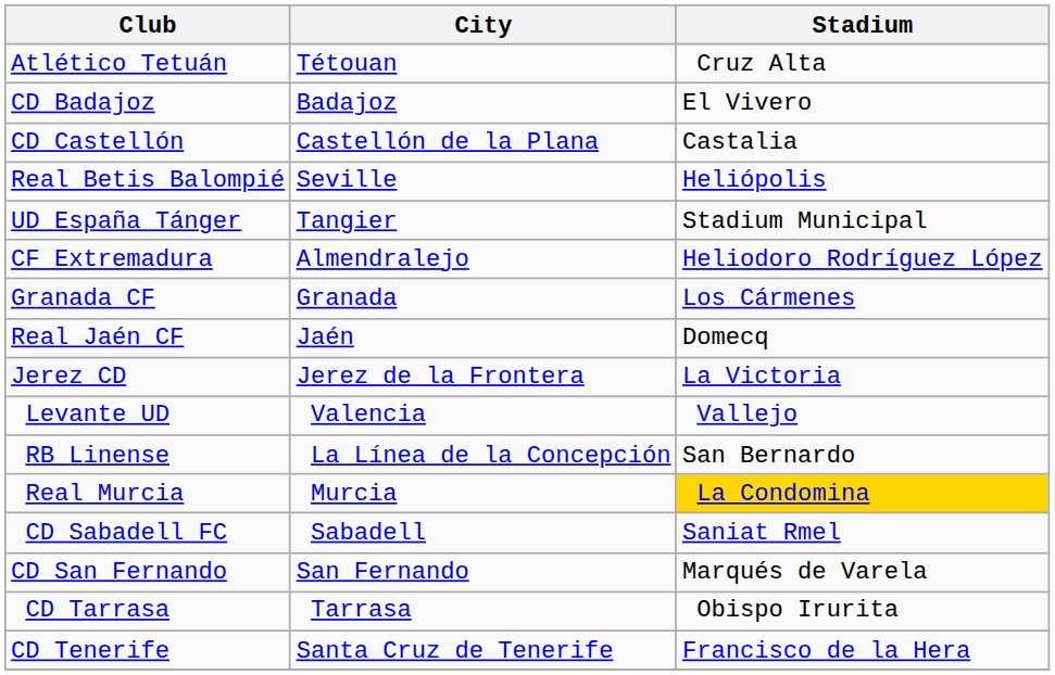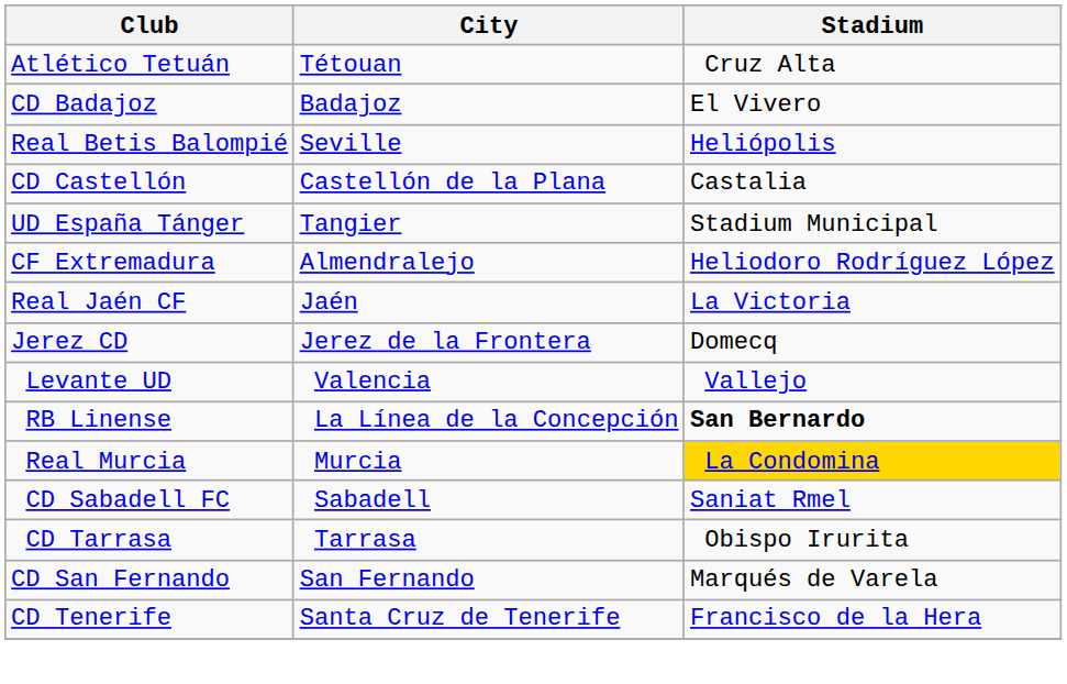rows swapped: Real Betis Balompié <-> CD Castellón
- row: Granada CF | Granada | Los Cármenes
Real Jaén CF | Stadium: Domecq -> La Victoria
Jerez CD | Stadium: La Victoria -> Domecq
RB Linense | Stadium: normal -> bold
rows swapped: CD San Fernando <-> CD Tarrasa
